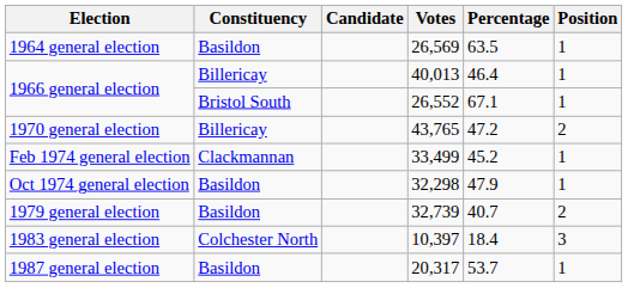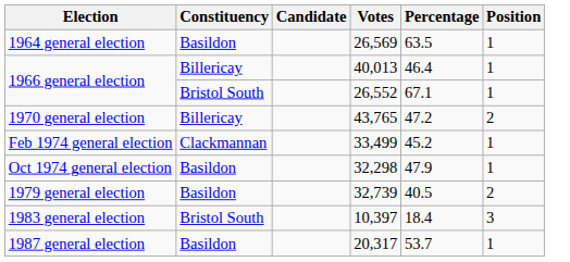32,739 | Percentage: 40.7 -> 40.5
10,397 | Constituency: Colchester North -> Bristol South
